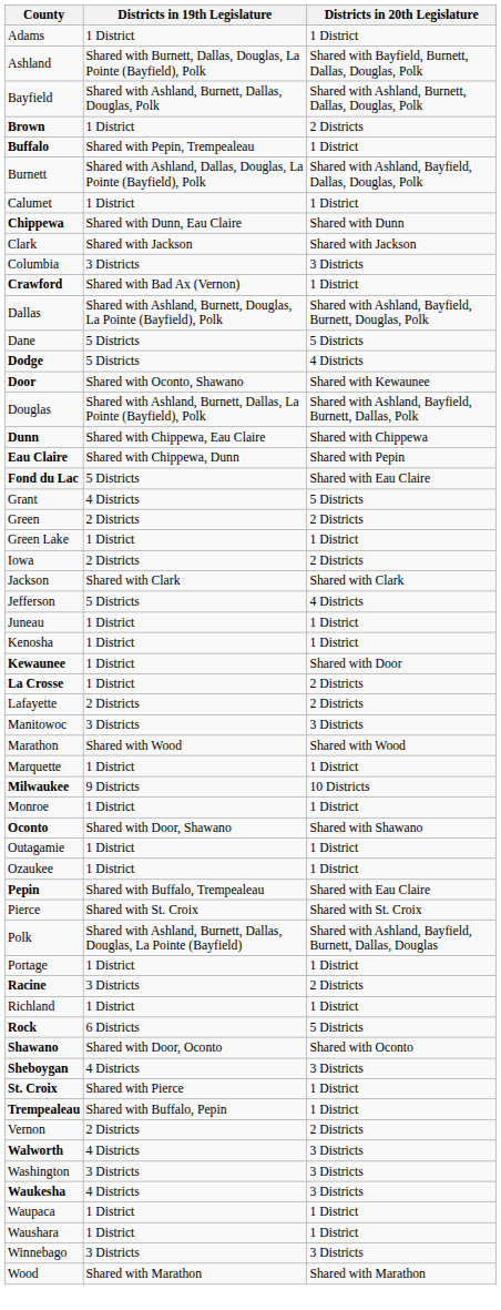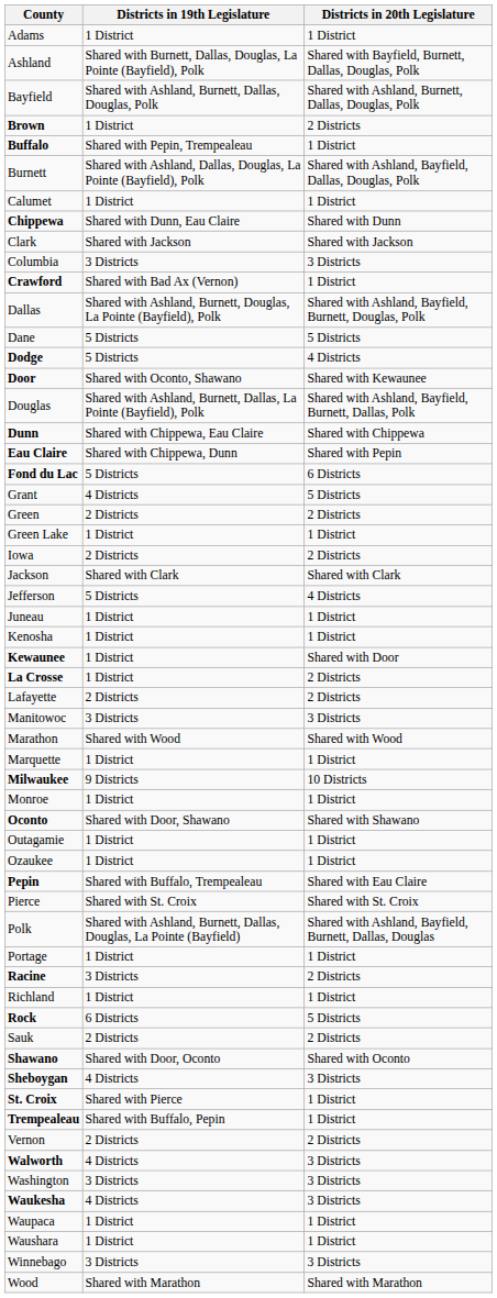Fond du Lac | Districts in 20th Legislature: Shared with Eau Claire -> 6 Districts
+ row: Sauk | 2 Districts | 2 Districts
